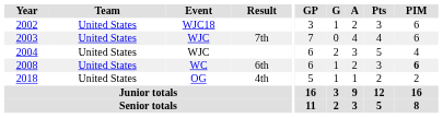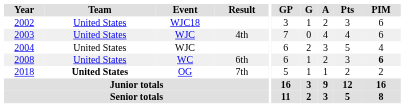2003 | Result: 7th -> 4th
2018 | Team: normal -> bold
2018 | Result: 4th -> 7th
